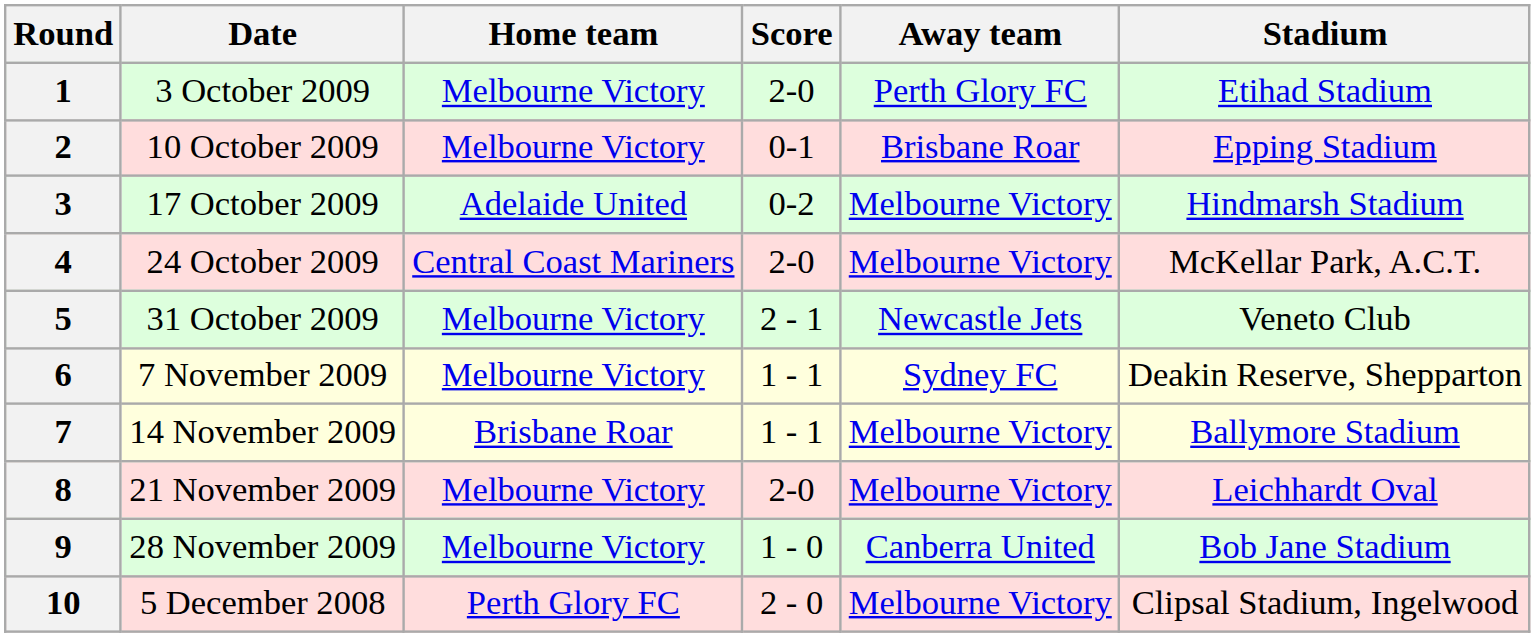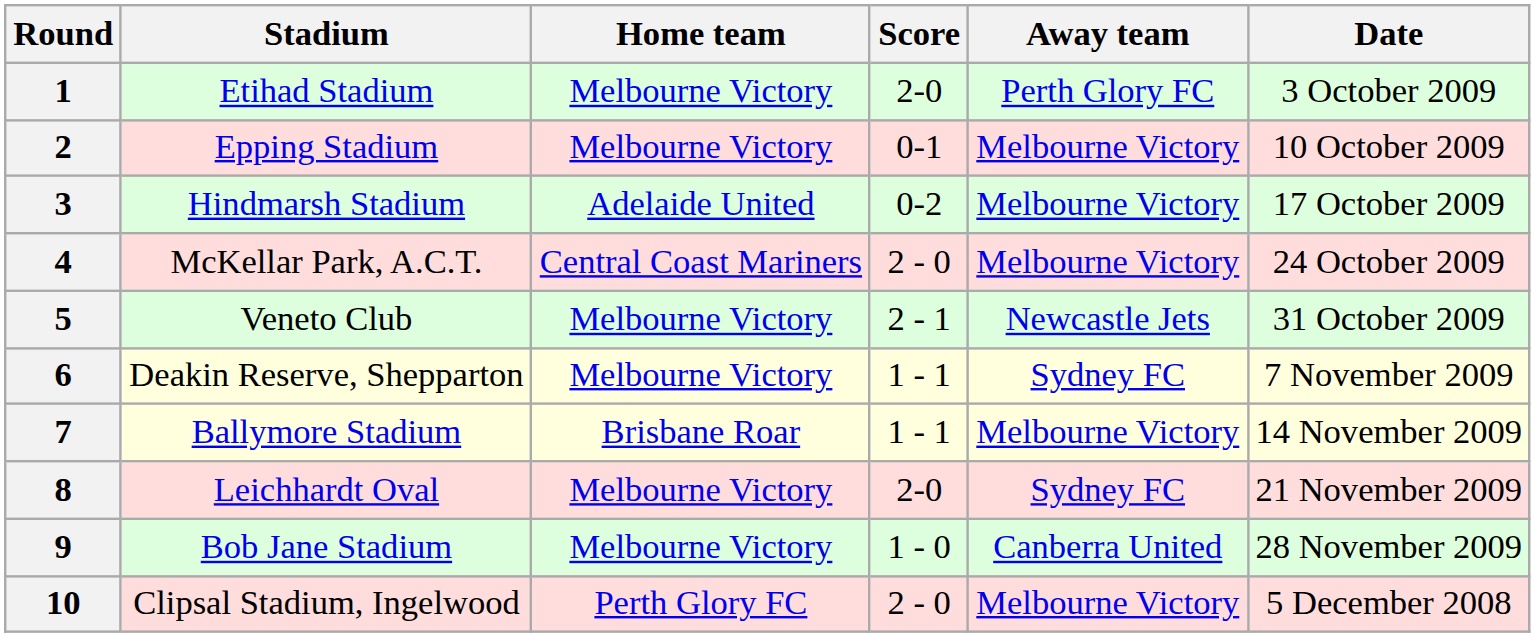columns swapped: Date <-> Stadium
2 | Away team: Brisbane Roar -> Melbourne Victory
4 | Score: 2-0 -> 2 - 0
8 | Away team: Melbourne Victory -> Sydney FC
